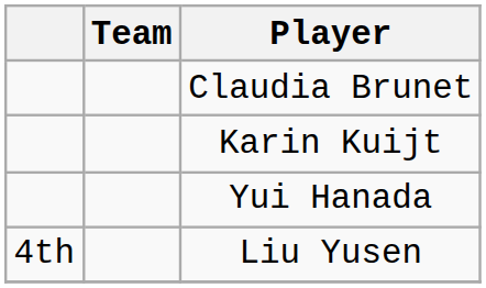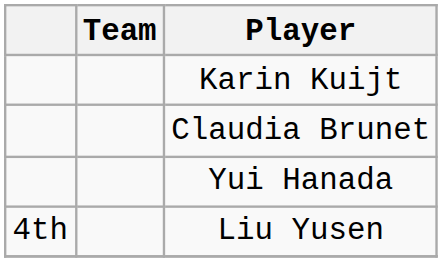rows swapped: Claudia Brunet <-> Karin Kuijt
